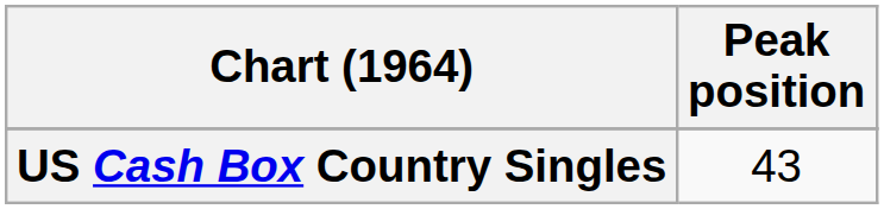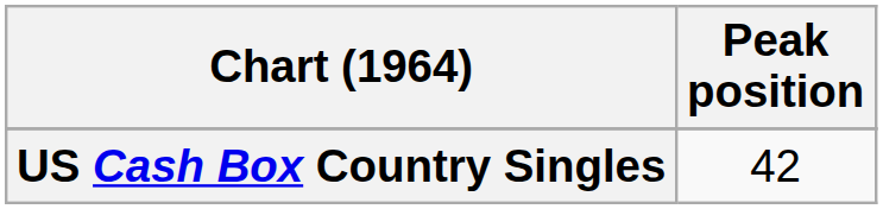US Cash Box Country Singles | Peak position: 43 -> 42
